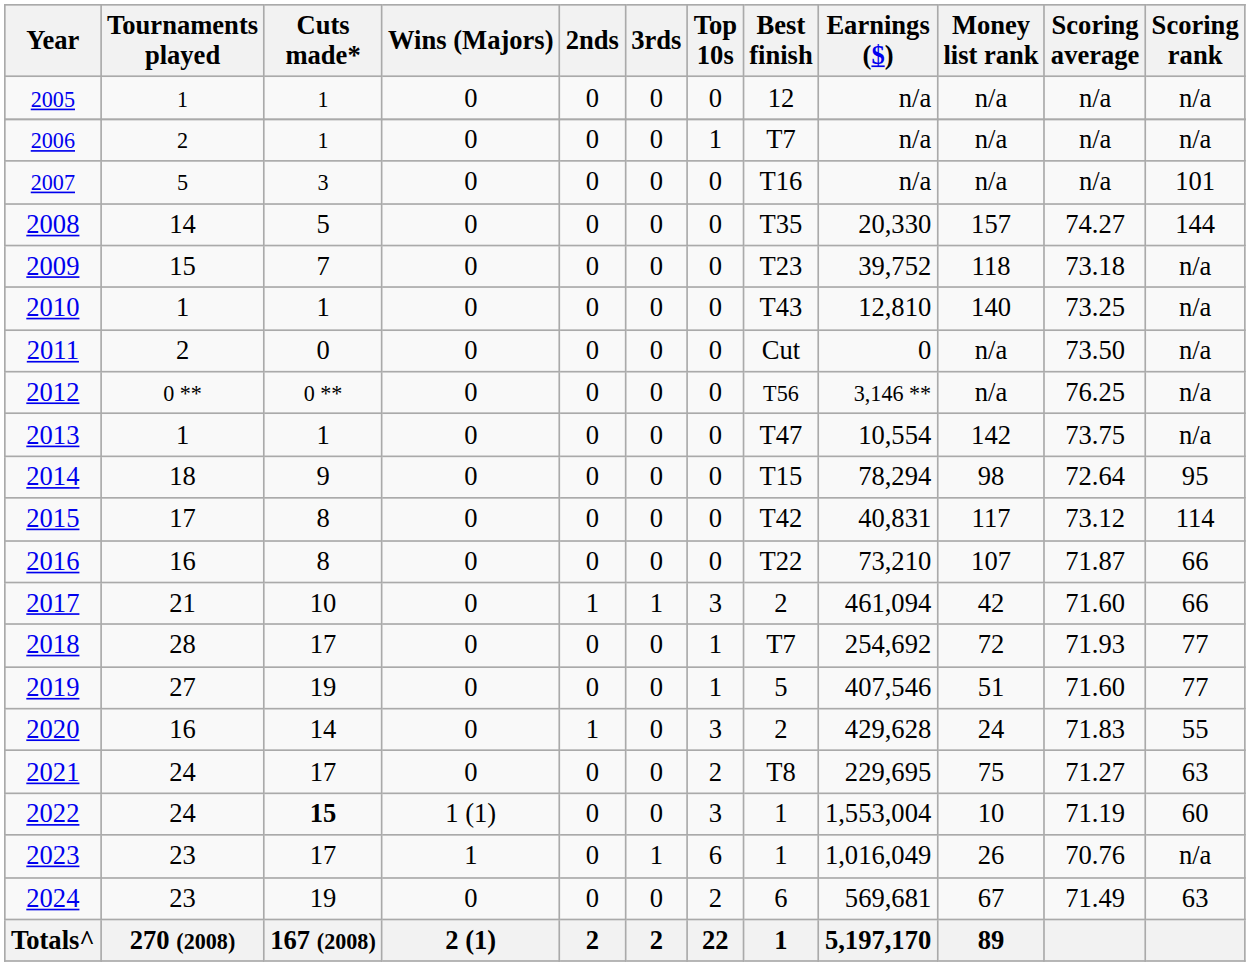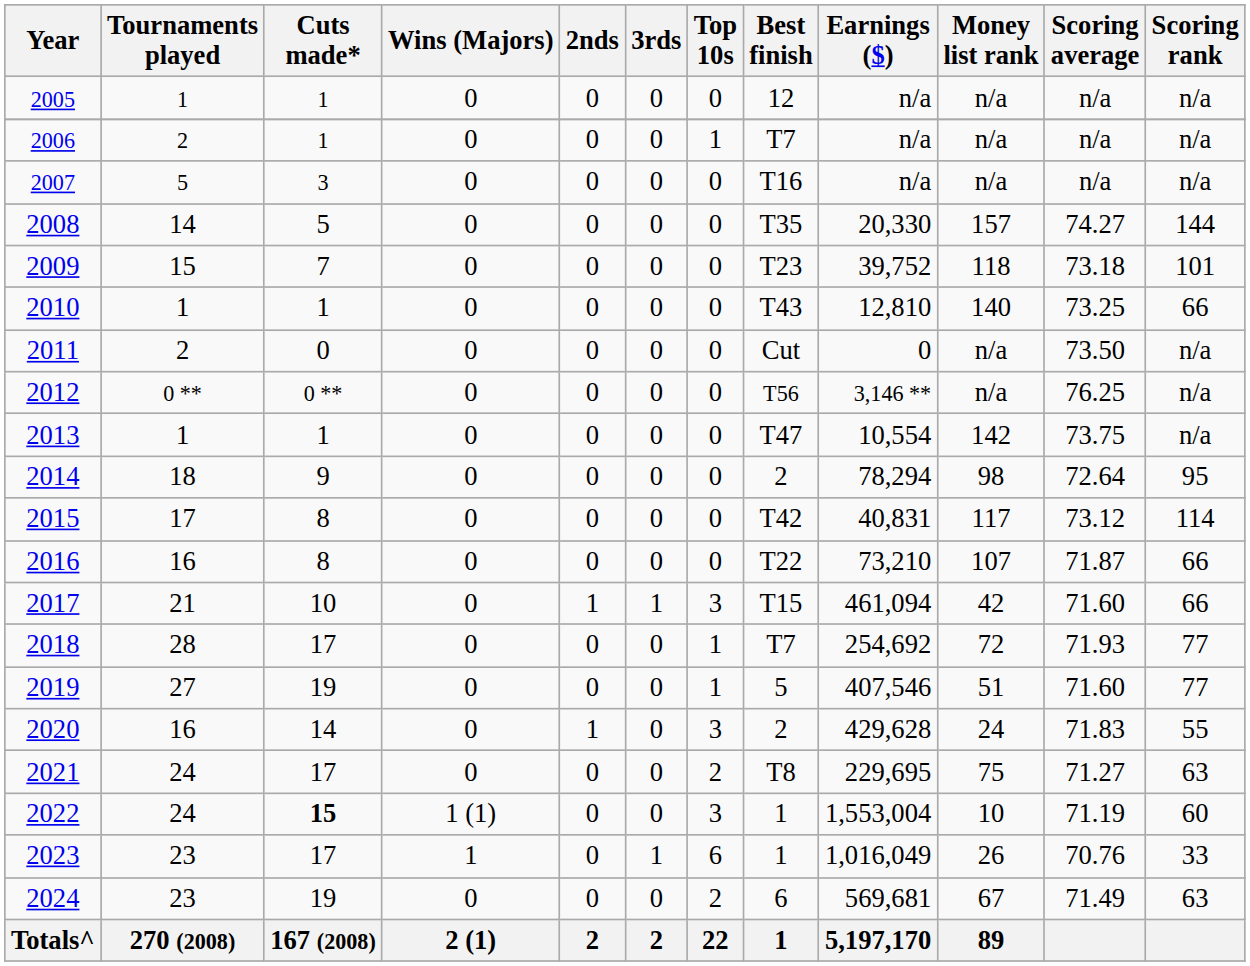2007 | Scoring rank: 101 -> n/a
2009 | Scoring rank: n/a -> 101
2010 | Scoring rank: n/a -> 66
2014 | Best finish: T15 -> 2
2017 | Best finish: 2 -> T15
2023 | Scoring rank: n/a -> 33
